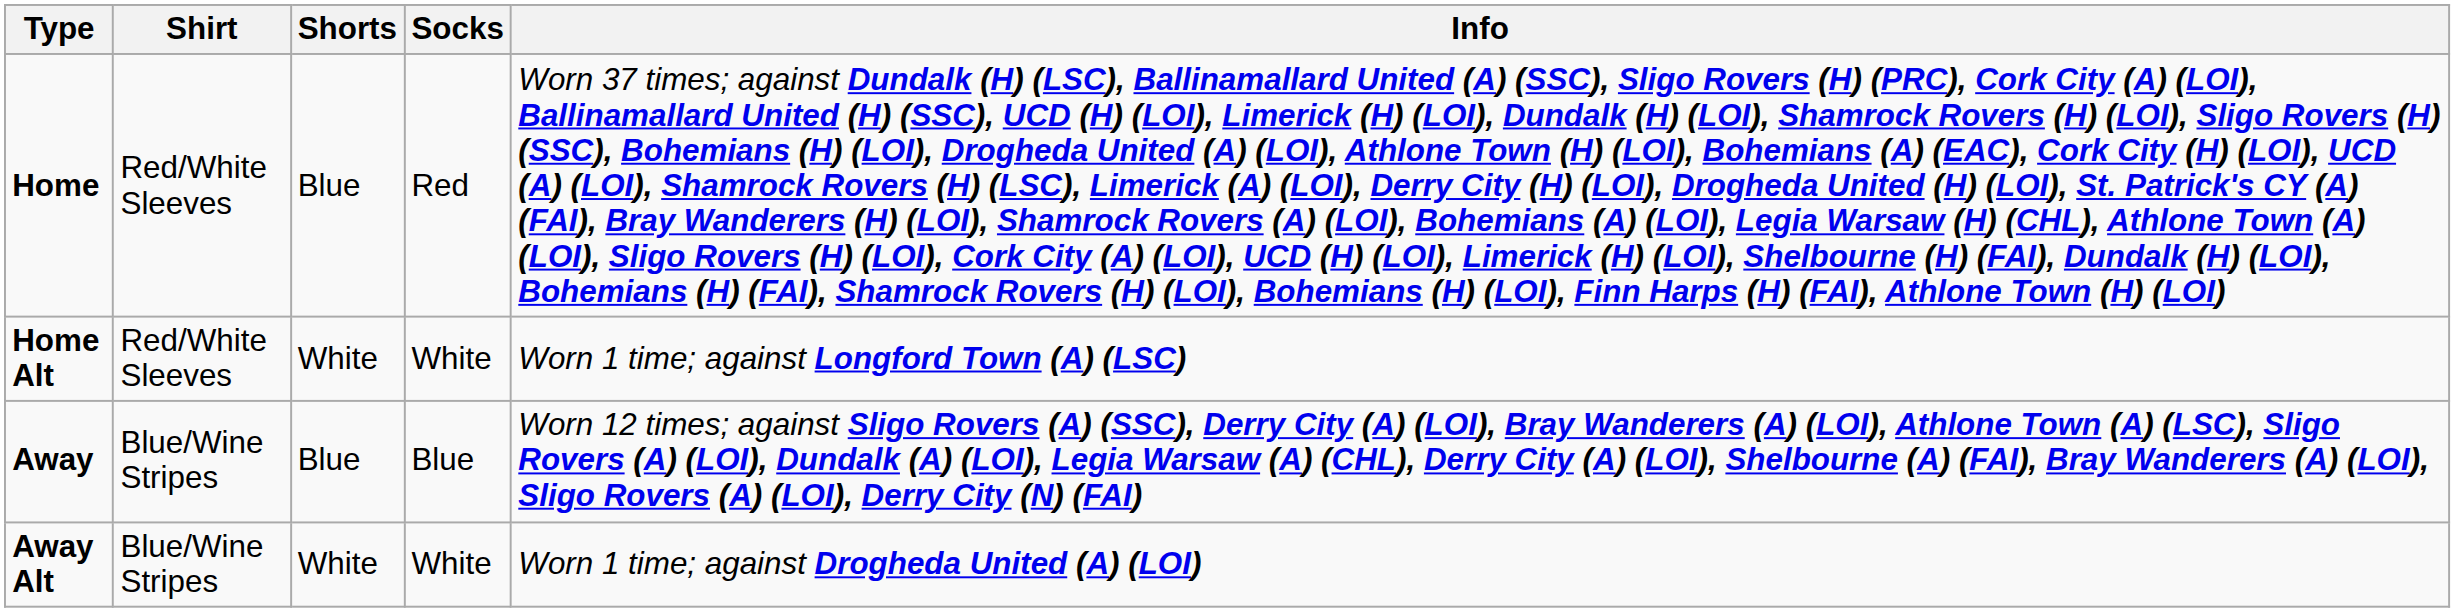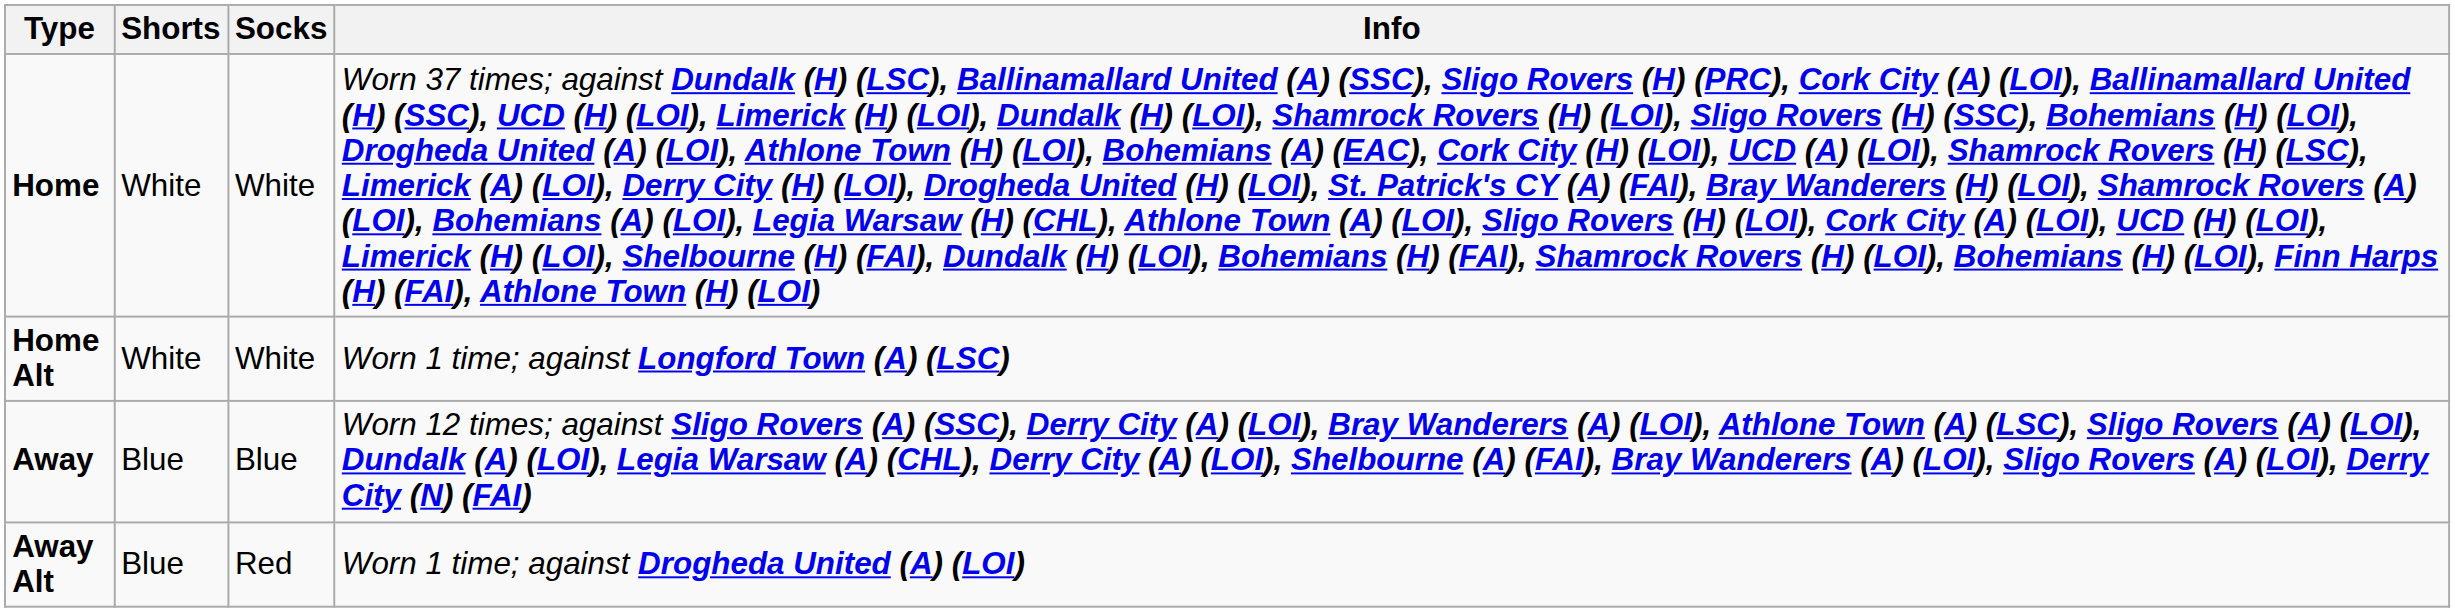- column: Shirt | Red/White Sleeves | Red/White Sleeves | Blue/Wine Stripes | Blue/Wine Stripes
Home | Shorts: Blue -> White
Home | Socks: Red -> White
Away Alt | Shorts: White -> Blue
Away Alt | Socks: White -> Red
